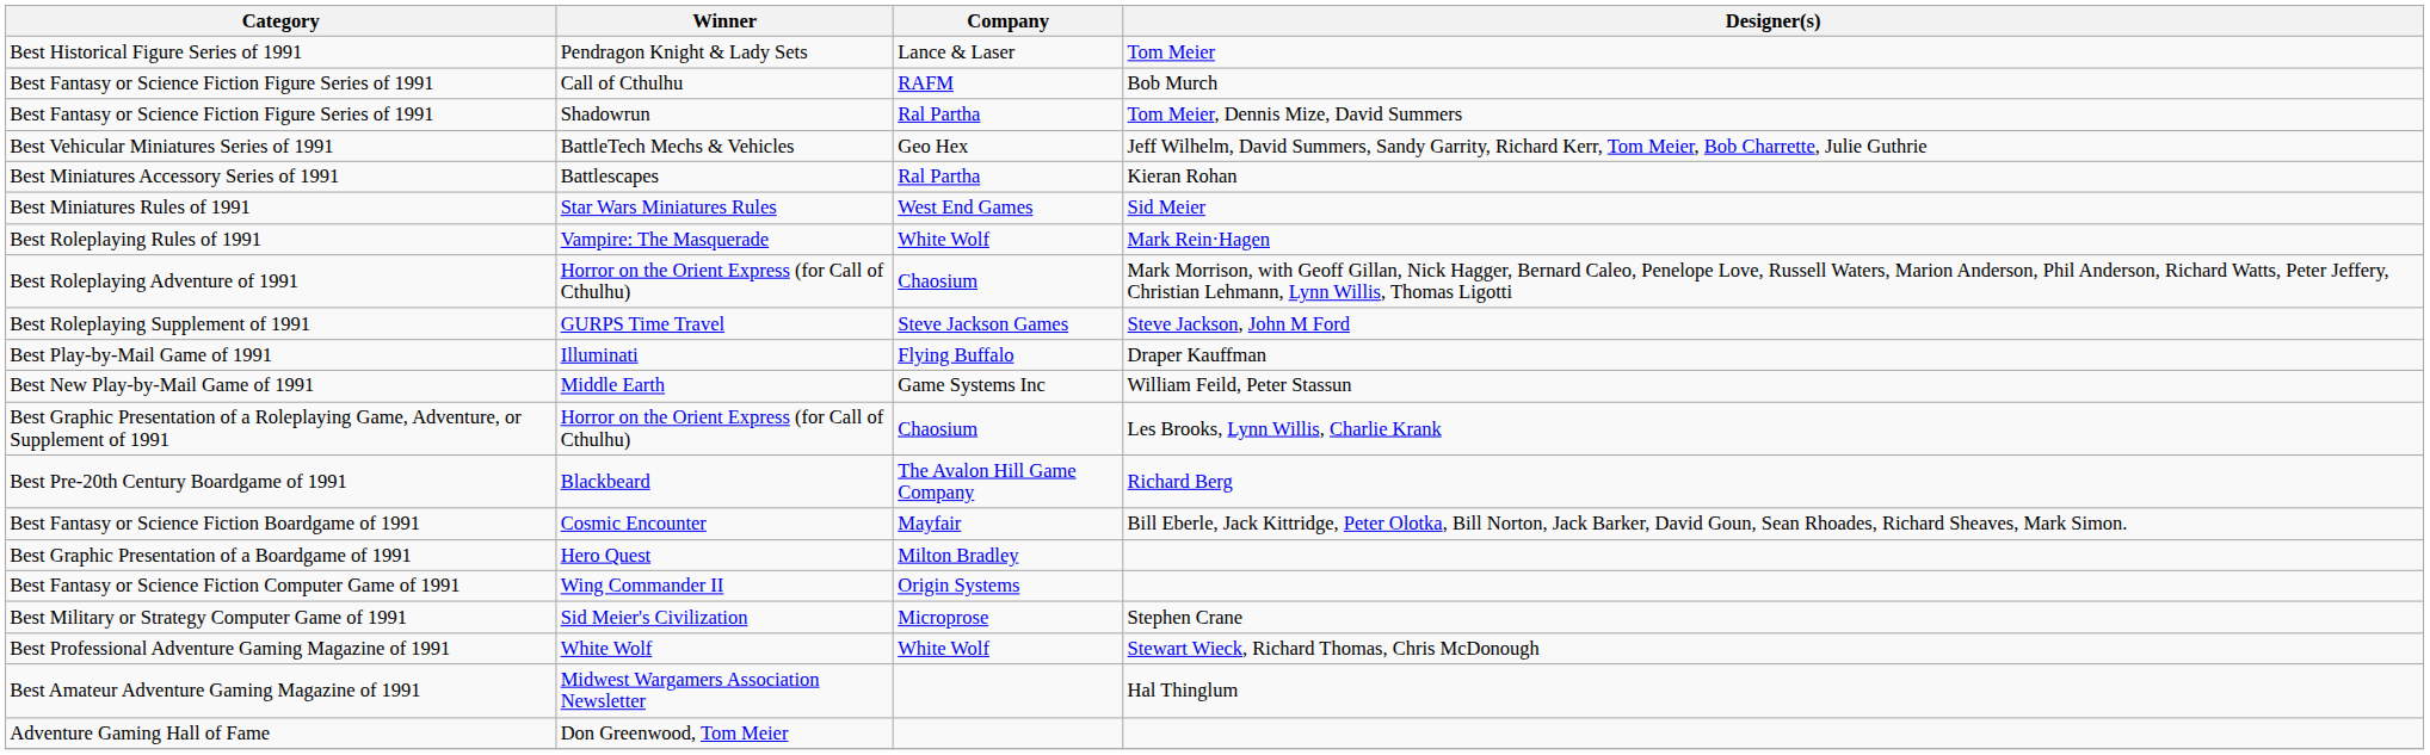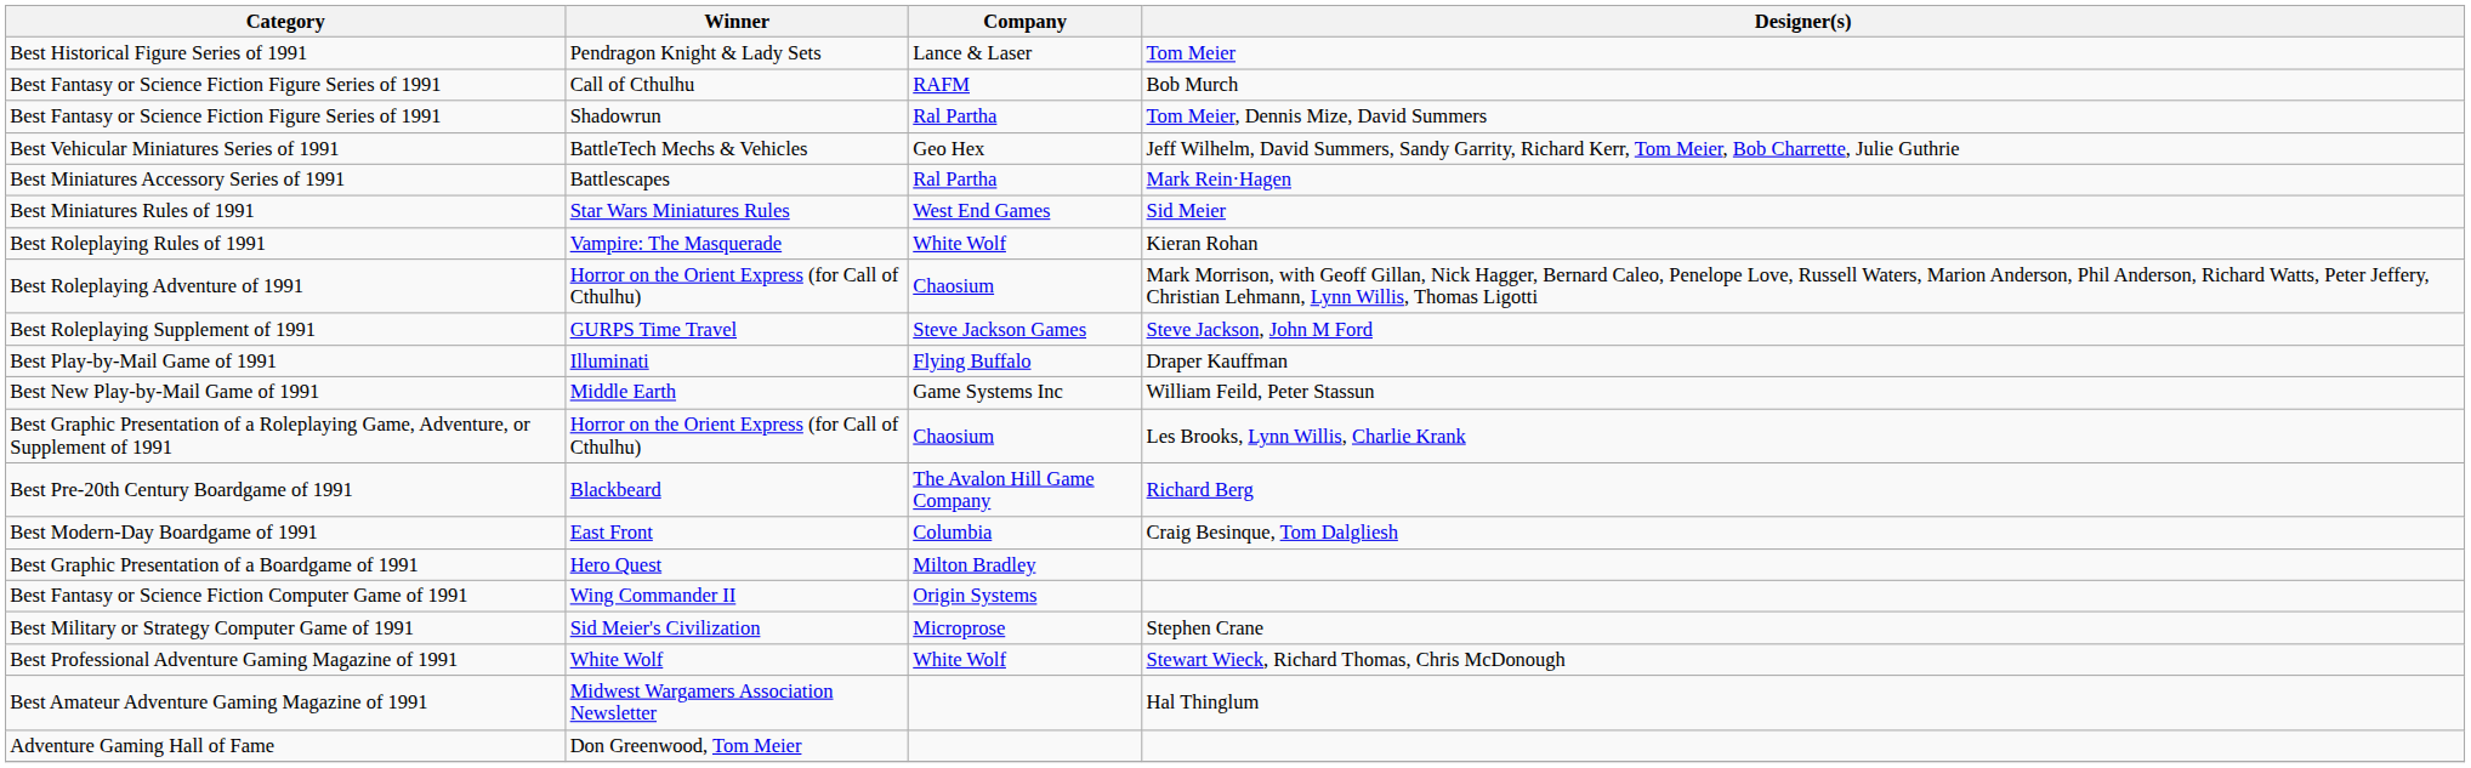Best Miniatures Accessory Series of 1991 | Designer(s): Kieran Rohan -> Mark Rein·Hagen
Best Roleplaying Rules of 1991 | Designer(s): Mark Rein·Hagen -> Kieran Rohan
+ row: Best Modern-Day Boardgame of 1991 | East Front | Columbia | Craig Besinque, Tom Dalgliesh
- row: Best Fantasy or Science Fiction Boardgame of 1991 | Cosmic Encounter | Mayfair | Bill Eberle, Jack Kittridge, Peter Olotka, Bill Norton, Jack Barker, David Goun, Sean Rhoades, Richard Sheaves, Mark Simon.
